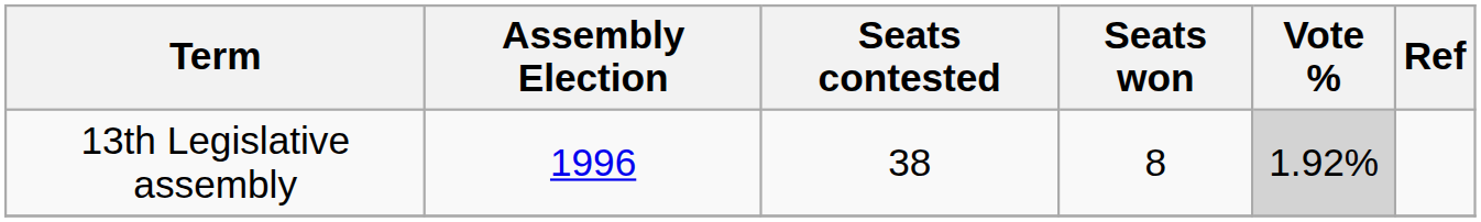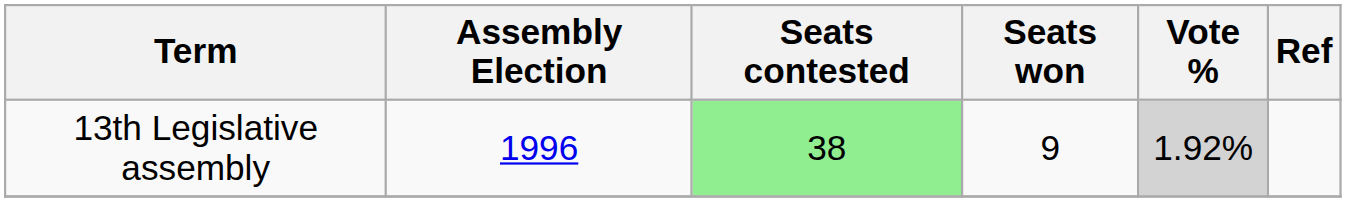13th Legislative assembly | Seats contested: no background -> lightgreen background
13th Legislative assembly | Seats won: 8 -> 9
